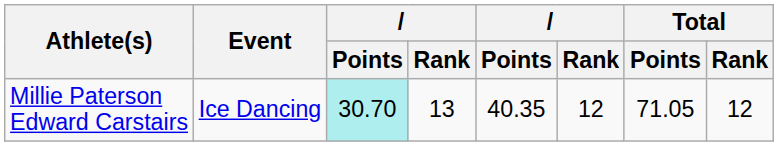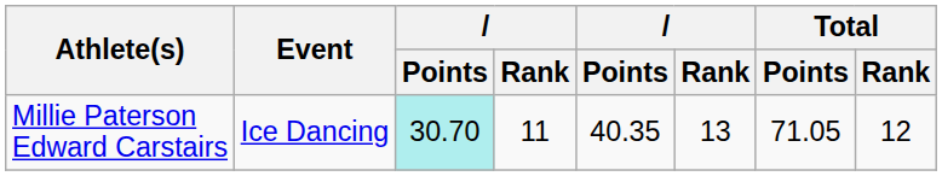Millie Paterson Edward Carstairs | column 4: 13 -> 11
Millie Paterson Edward Carstairs | column 6: 12 -> 13
